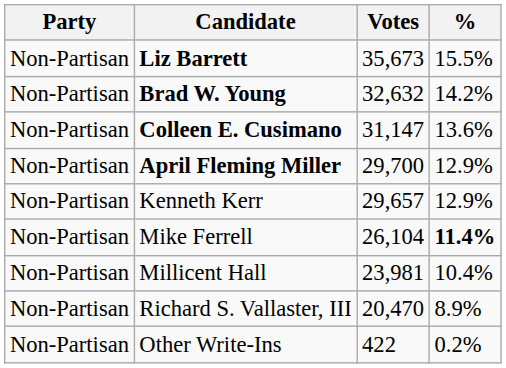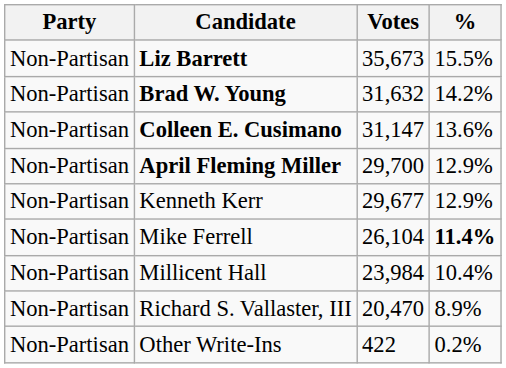Brad W. Young | Votes: 32,632 -> 31,632
Kenneth Kerr | Votes: 29,657 -> 29,677
Millicent Hall | Votes: 23,981 -> 23,984
